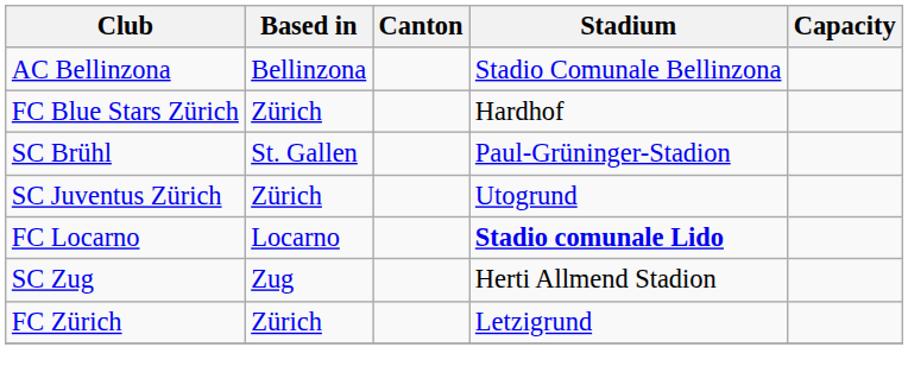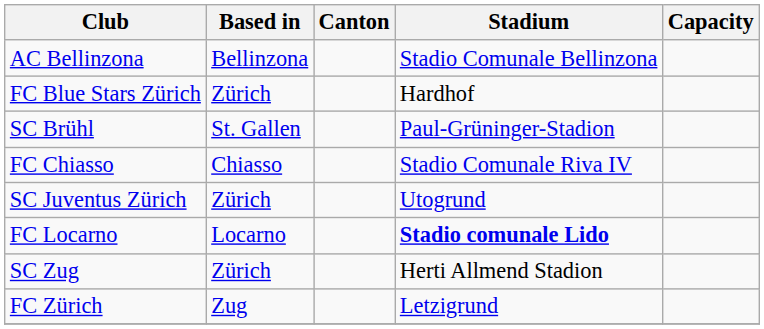+ row: FC Chiasso | Chiasso | Stadio Comunale Riva IV
SC Zug | Based in: Zug -> Zürich
FC Zürich | Based in: Zürich -> Zug
